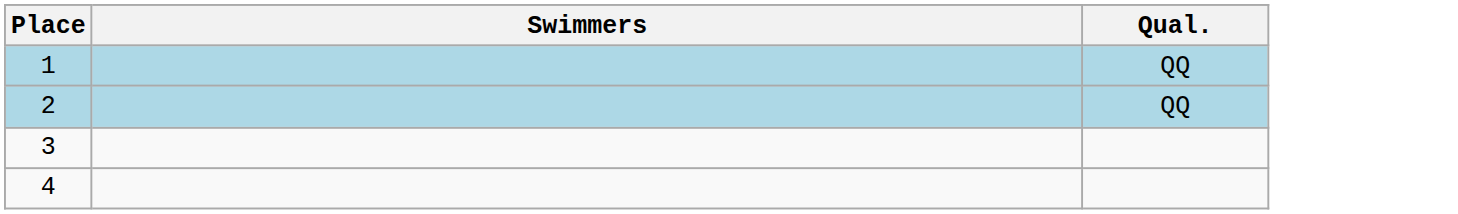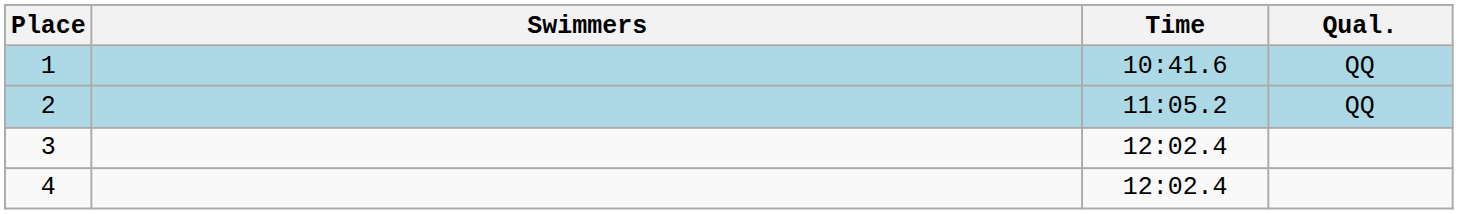+ column: Time | 10:41.6 | 11:05.2 | 12:02.4 | 12:02.4
